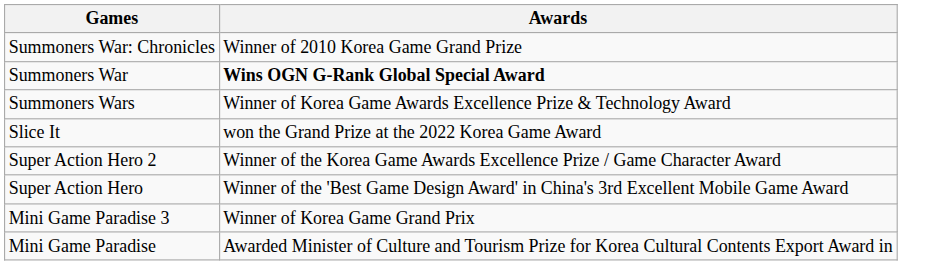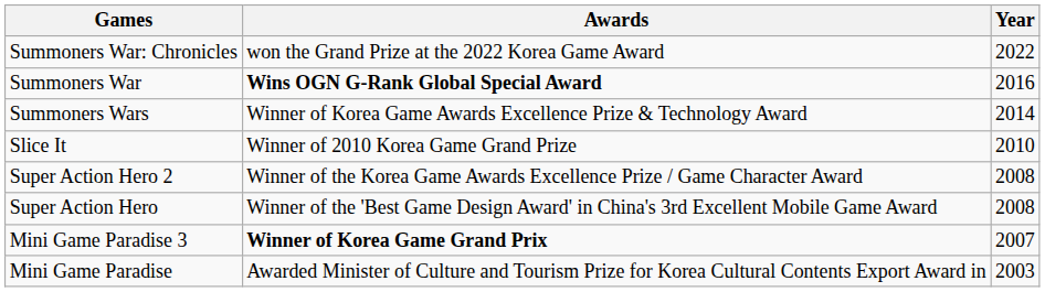+ column: Year | 2022 | 2016 | 2014 | 2010 | 2008 | 2008 | 2007 | 2003
Summoners War: Chronicles | Awards: Winner of 2010 Korea Game Grand Prize -> won the Grand Prize at the 2022 Korea Game Award
Slice It | Awards: won the Grand Prize at the 2022 Korea Game Award -> Winner of 2010 Korea Game Grand Prize
Mini Game Paradise 3 | Awards: normal -> bold
